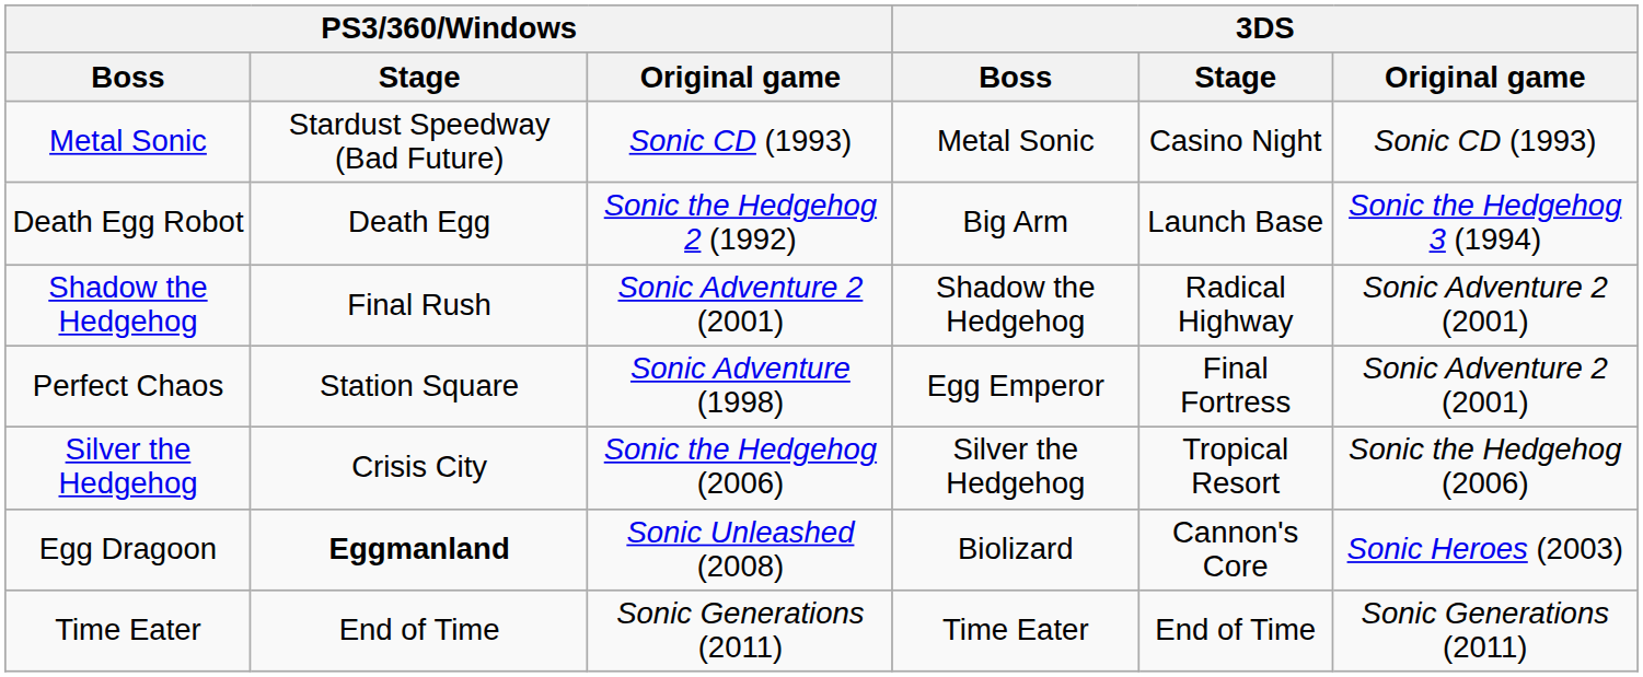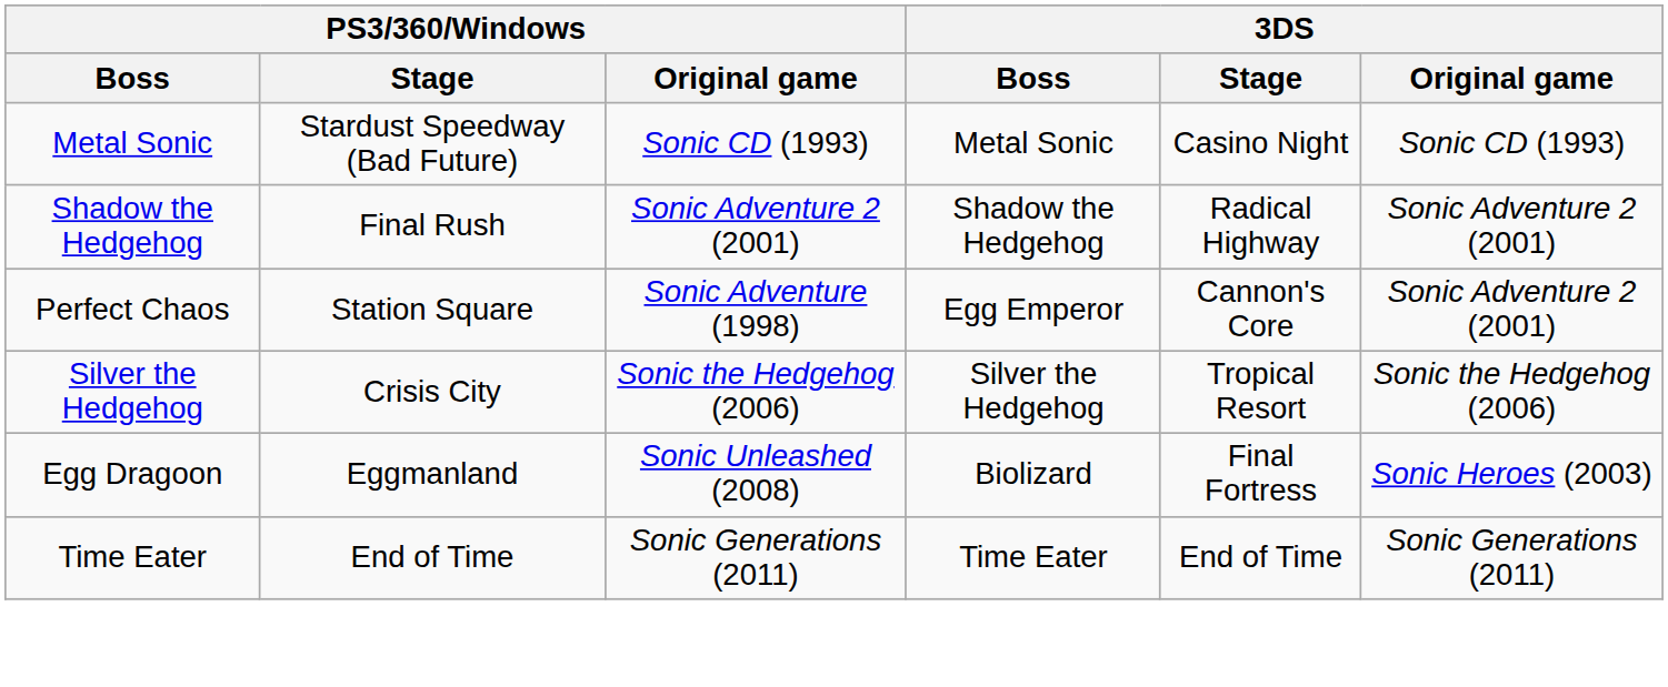- row: Death Egg Robot | Death Egg | Sonic the Hedgehog 2 (1992) | Big Arm | Launch Base | Sonic the Hedgehog 3 (1994)
Perfect Chaos | 3DS / Stage: Final Fortress -> Cannon's Core
Egg Dragoon | PS3/360/Windows / Stage: bold -> normal
Egg Dragoon | 3DS / Stage: Cannon's Core -> Final Fortress
